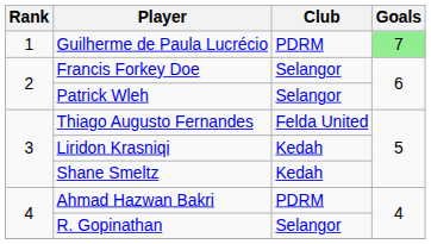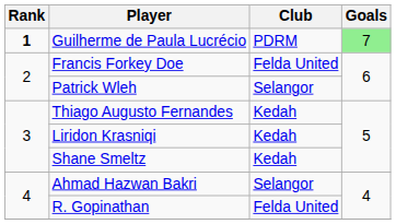Guilherme de Paula Lucrécio | Rank: normal -> bold
Francis Forkey Doe | Club: Selangor -> Felda United
Thiago Augusto Fernandes | Club: Felda United -> Kedah
Ahmad Hazwan Bakri | Club: PDRM -> Selangor
R. Gopinathan | Club: Selangor -> Felda United
